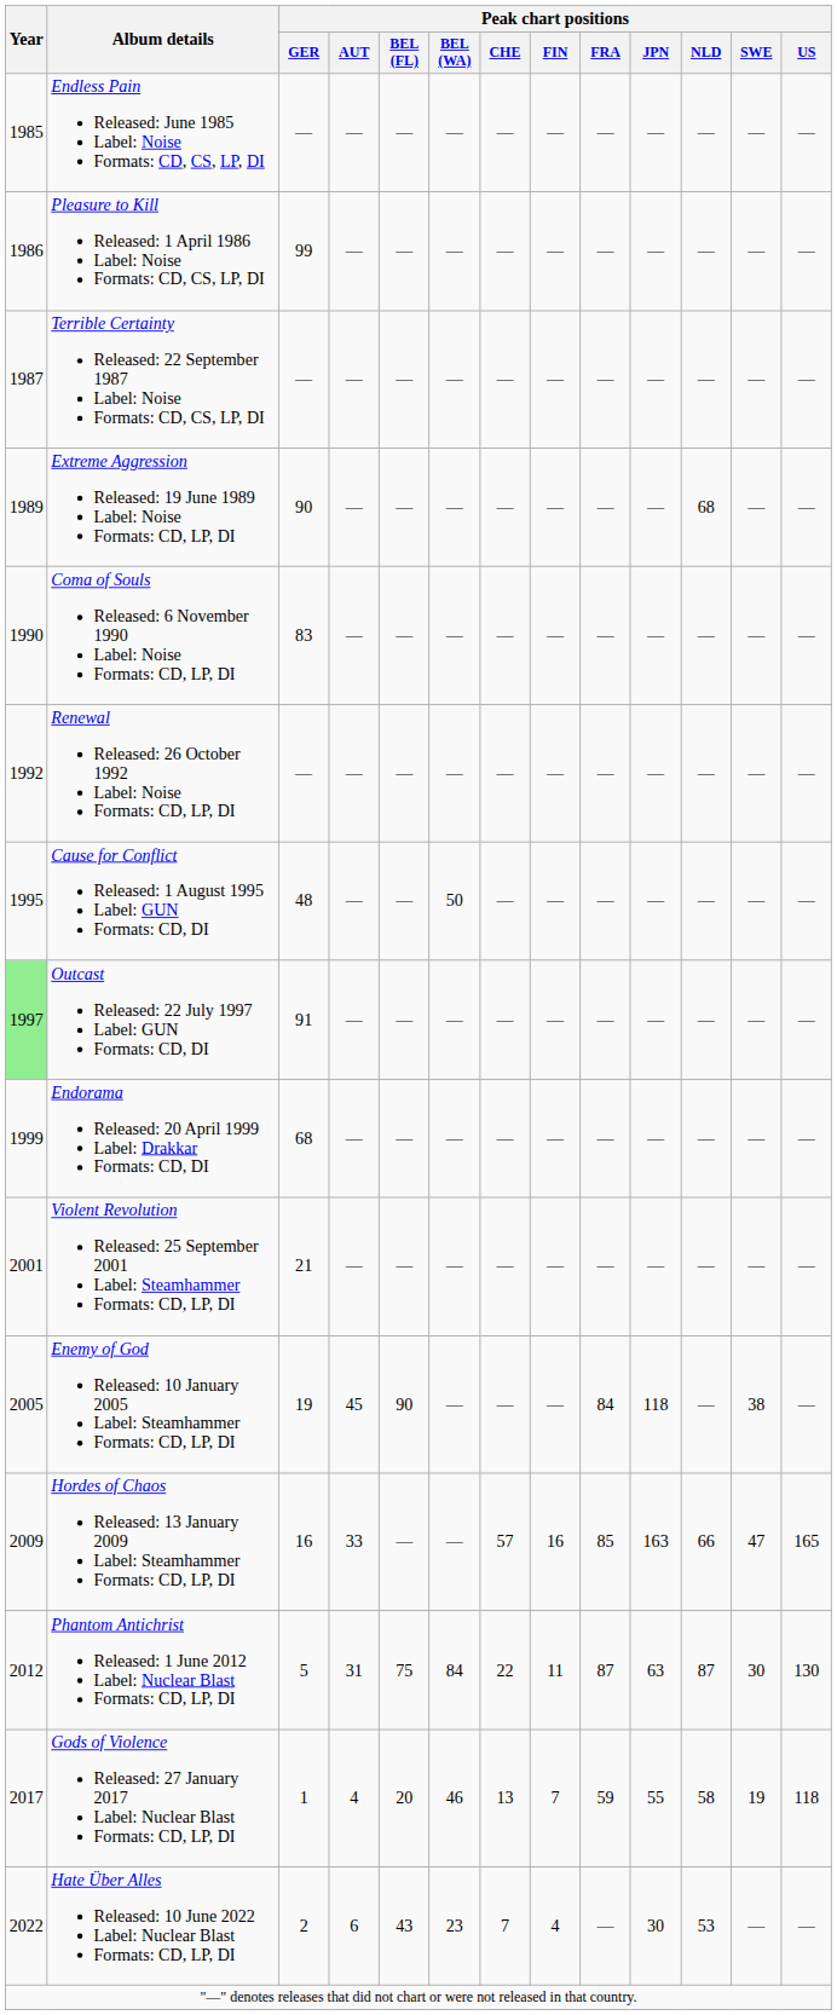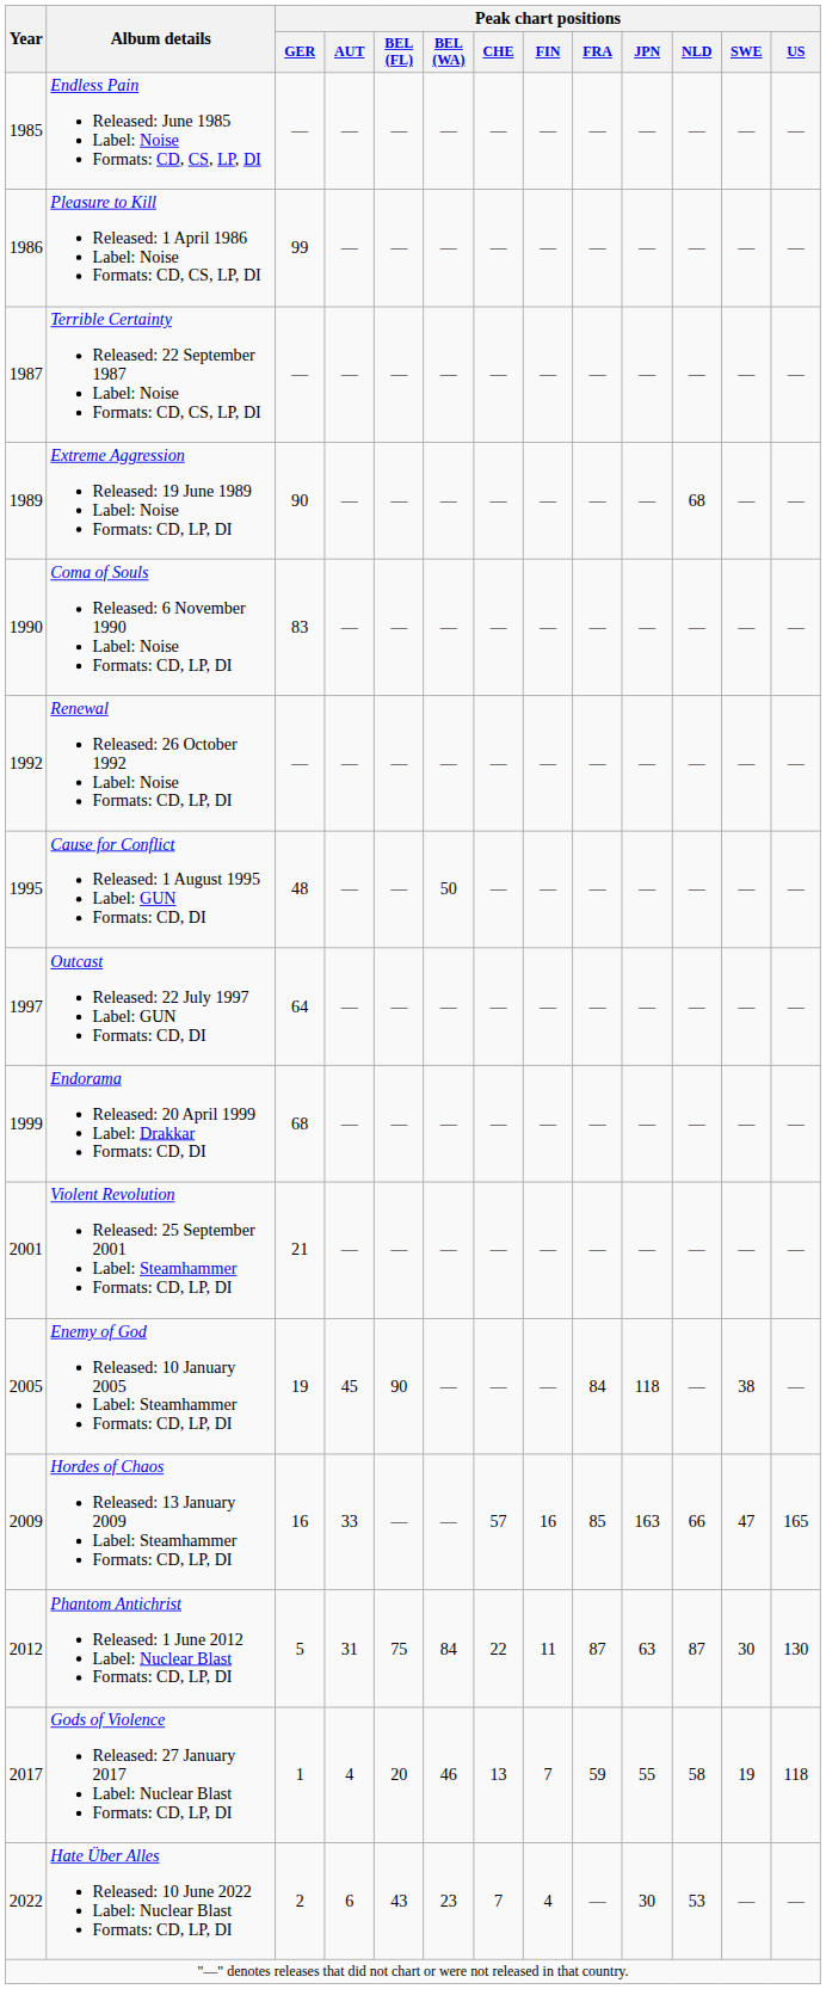Outcast Released: 22 July 1997 Label: GUN Formats: CD, DI | Year: lightgreen background -> no background
Outcast Released: 22 July 1997 Label: GUN Formats: CD, DI | Peak chart positions / GER: 91 -> 64
